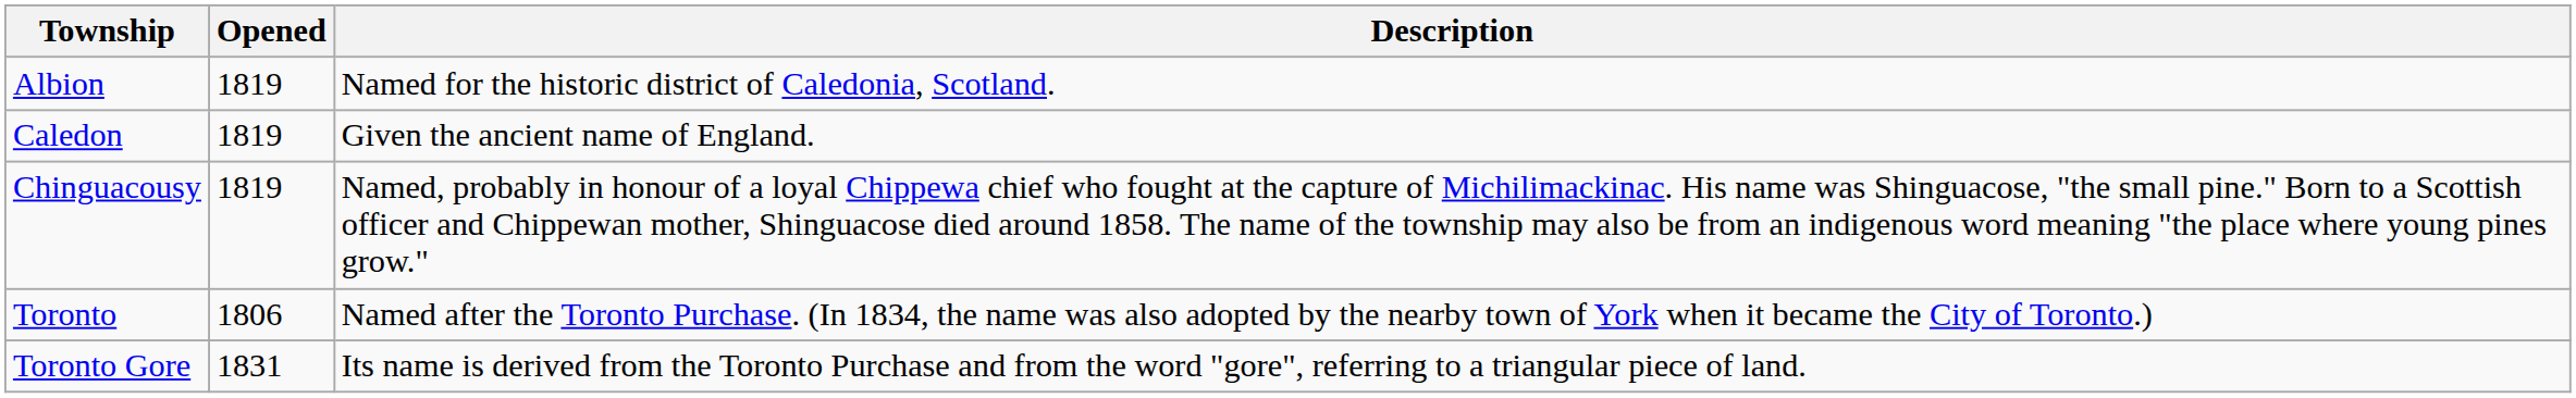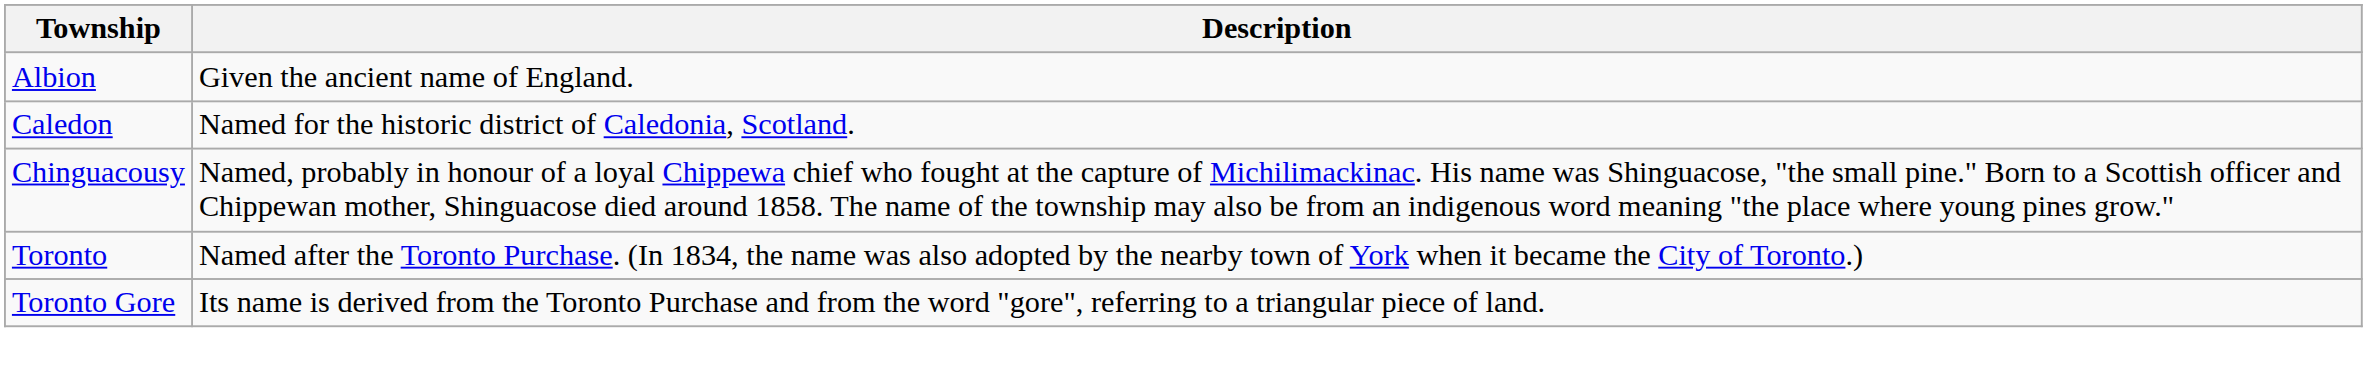- column: Opened | 1819 | 1819 | 1819 | 1806 | 1831
Albion | Description: Named for the historic district of Caledonia, Scotland. -> Given the ancient name of England.
Caledon | Description: Given the ancient name of England. -> Named for the historic district of Caledonia, Scotland.
